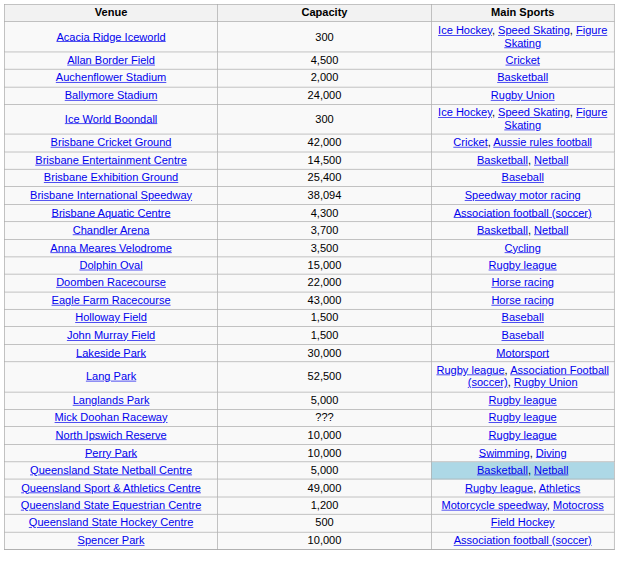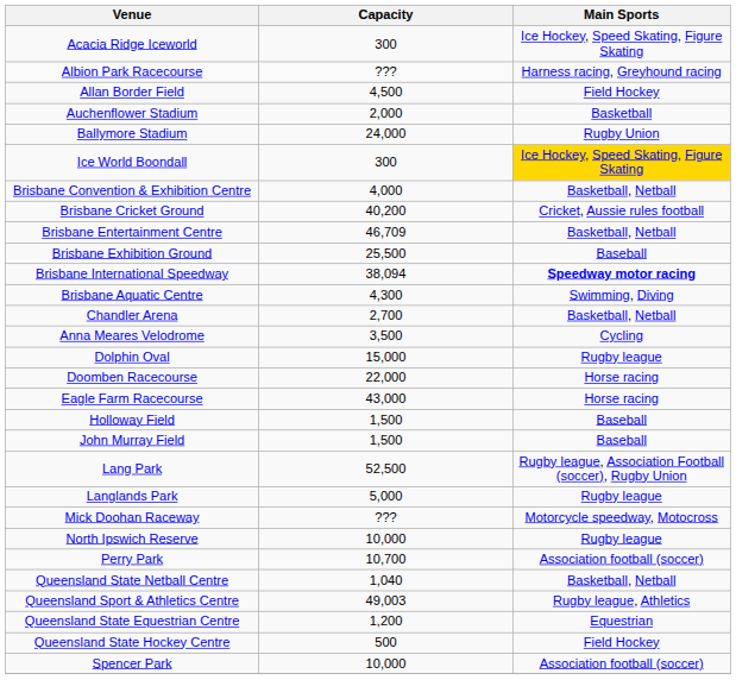+ row: Albion Park Racecourse | ??? | Harness racing, Greyhound racing
Allan Border Field | Main Sports: Cricket -> Field Hockey
Ice World Boondall | Main Sports: no background -> gold background
+ row: Brisbane Convention & Exhibition Centre | 4,000 | Basketball, Netball
Brisbane Cricket Ground | Capacity: 42,000 -> 40,200
Brisbane Entertainment Centre | Capacity: 14,500 -> 46,709
Brisbane Exhibition Ground | Capacity: 25,400 -> 25,500
Brisbane International Speedway | Main Sports: normal -> bold
Brisbane Aquatic Centre | Main Sports: Association football (soccer) -> Swimming, Diving
Chandler Arena | Capacity: 3,700 -> 2,700
- row: Lakeside Park | 30,000 | Motorsport
Mick Doohan Raceway | Main Sports: Rugby league -> Motorcycle speedway, Motocross
Perry Park | Capacity: 10,000 -> 10,700
Perry Park | Main Sports: Swimming, Diving -> Association football (soccer)
Queensland State Netball Centre | Capacity: 5,000 -> 1,040
Queensland State Netball Centre | Main Sports: lightblue background -> no background
Queensland Sport & Athletics Centre | Capacity: 49,000 -> 49,003
Queensland State Equestrian Centre | Main Sports: Motorcycle speedway, Motocross -> Equestrian
